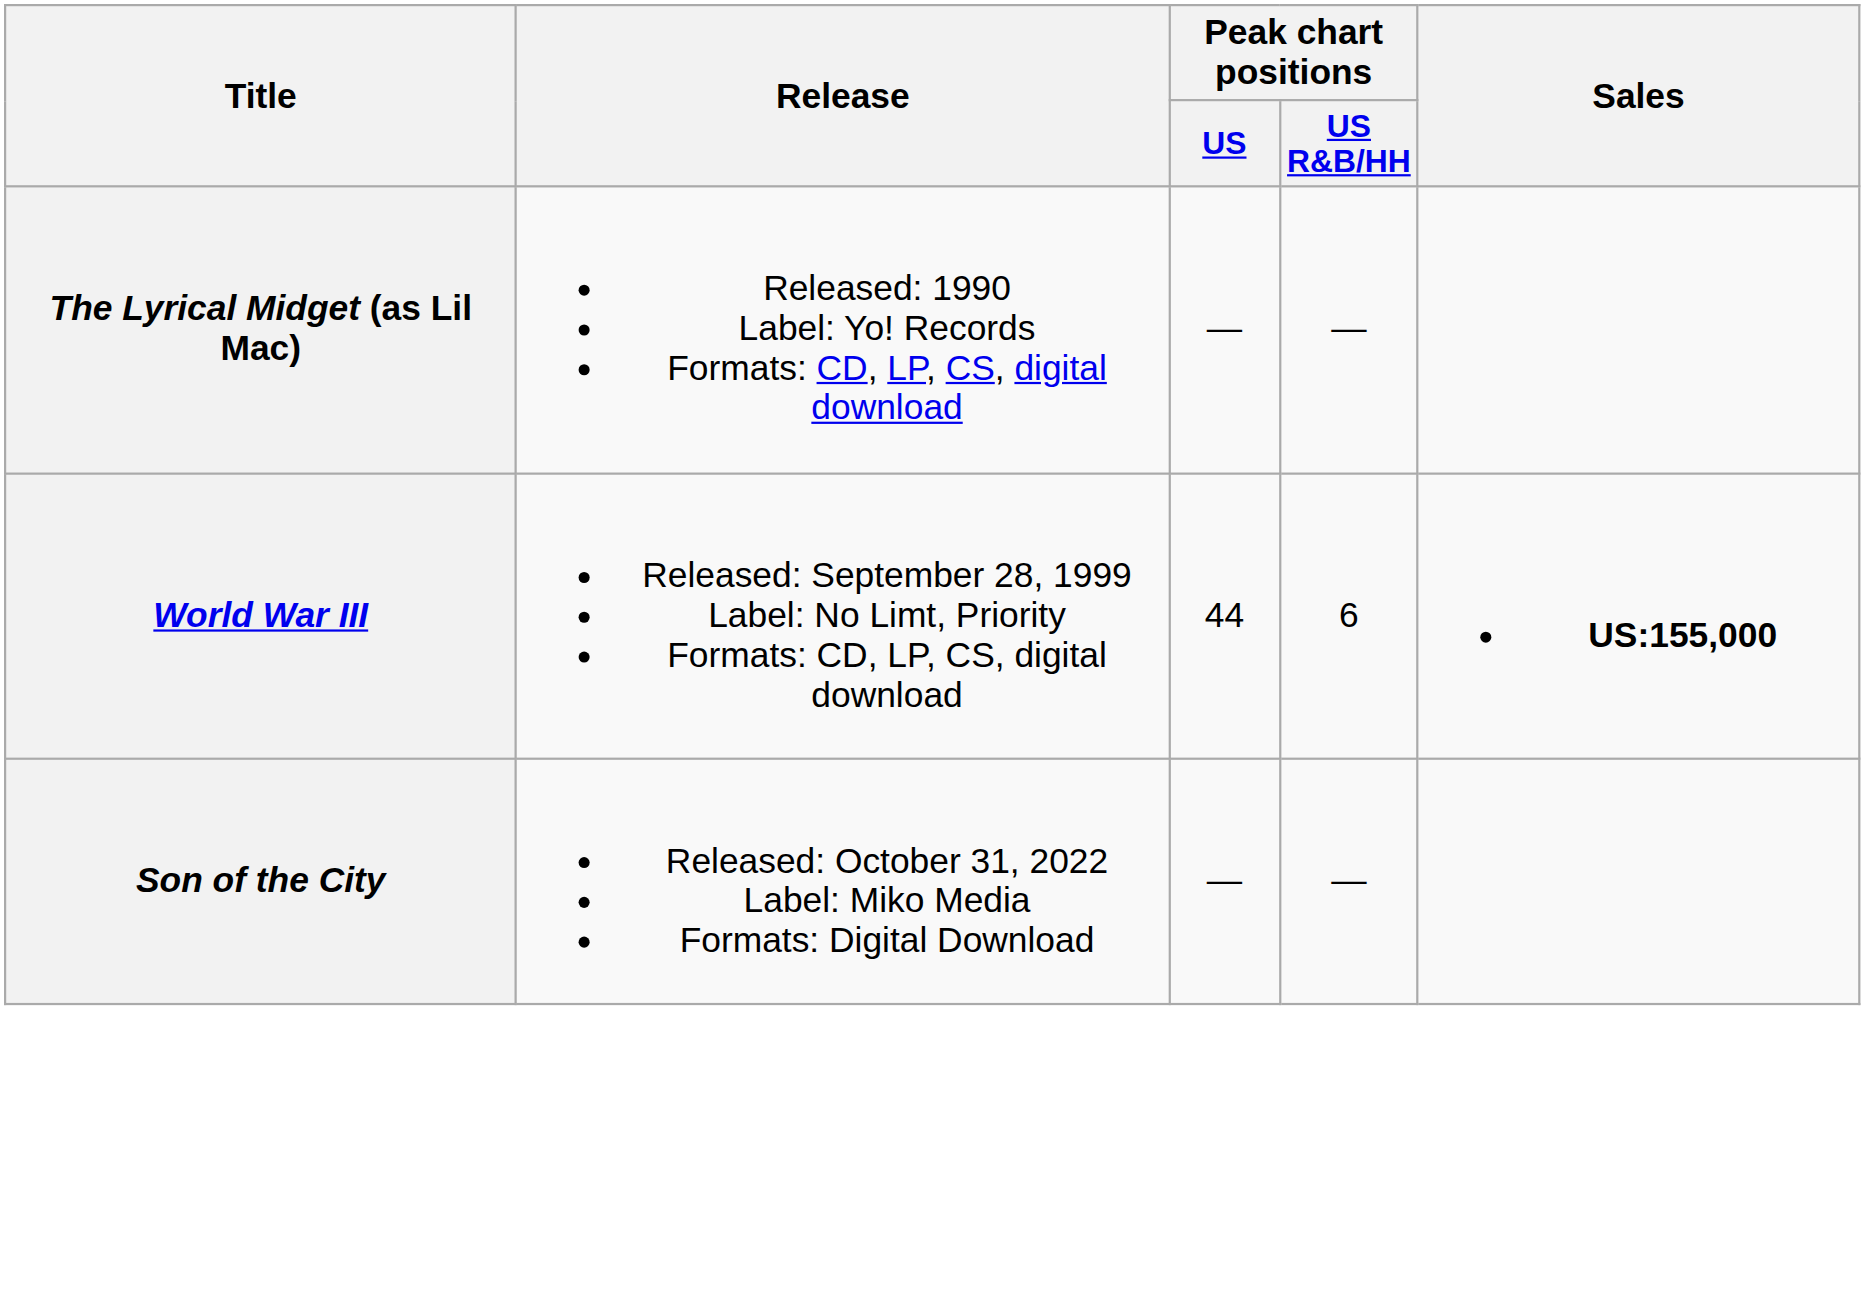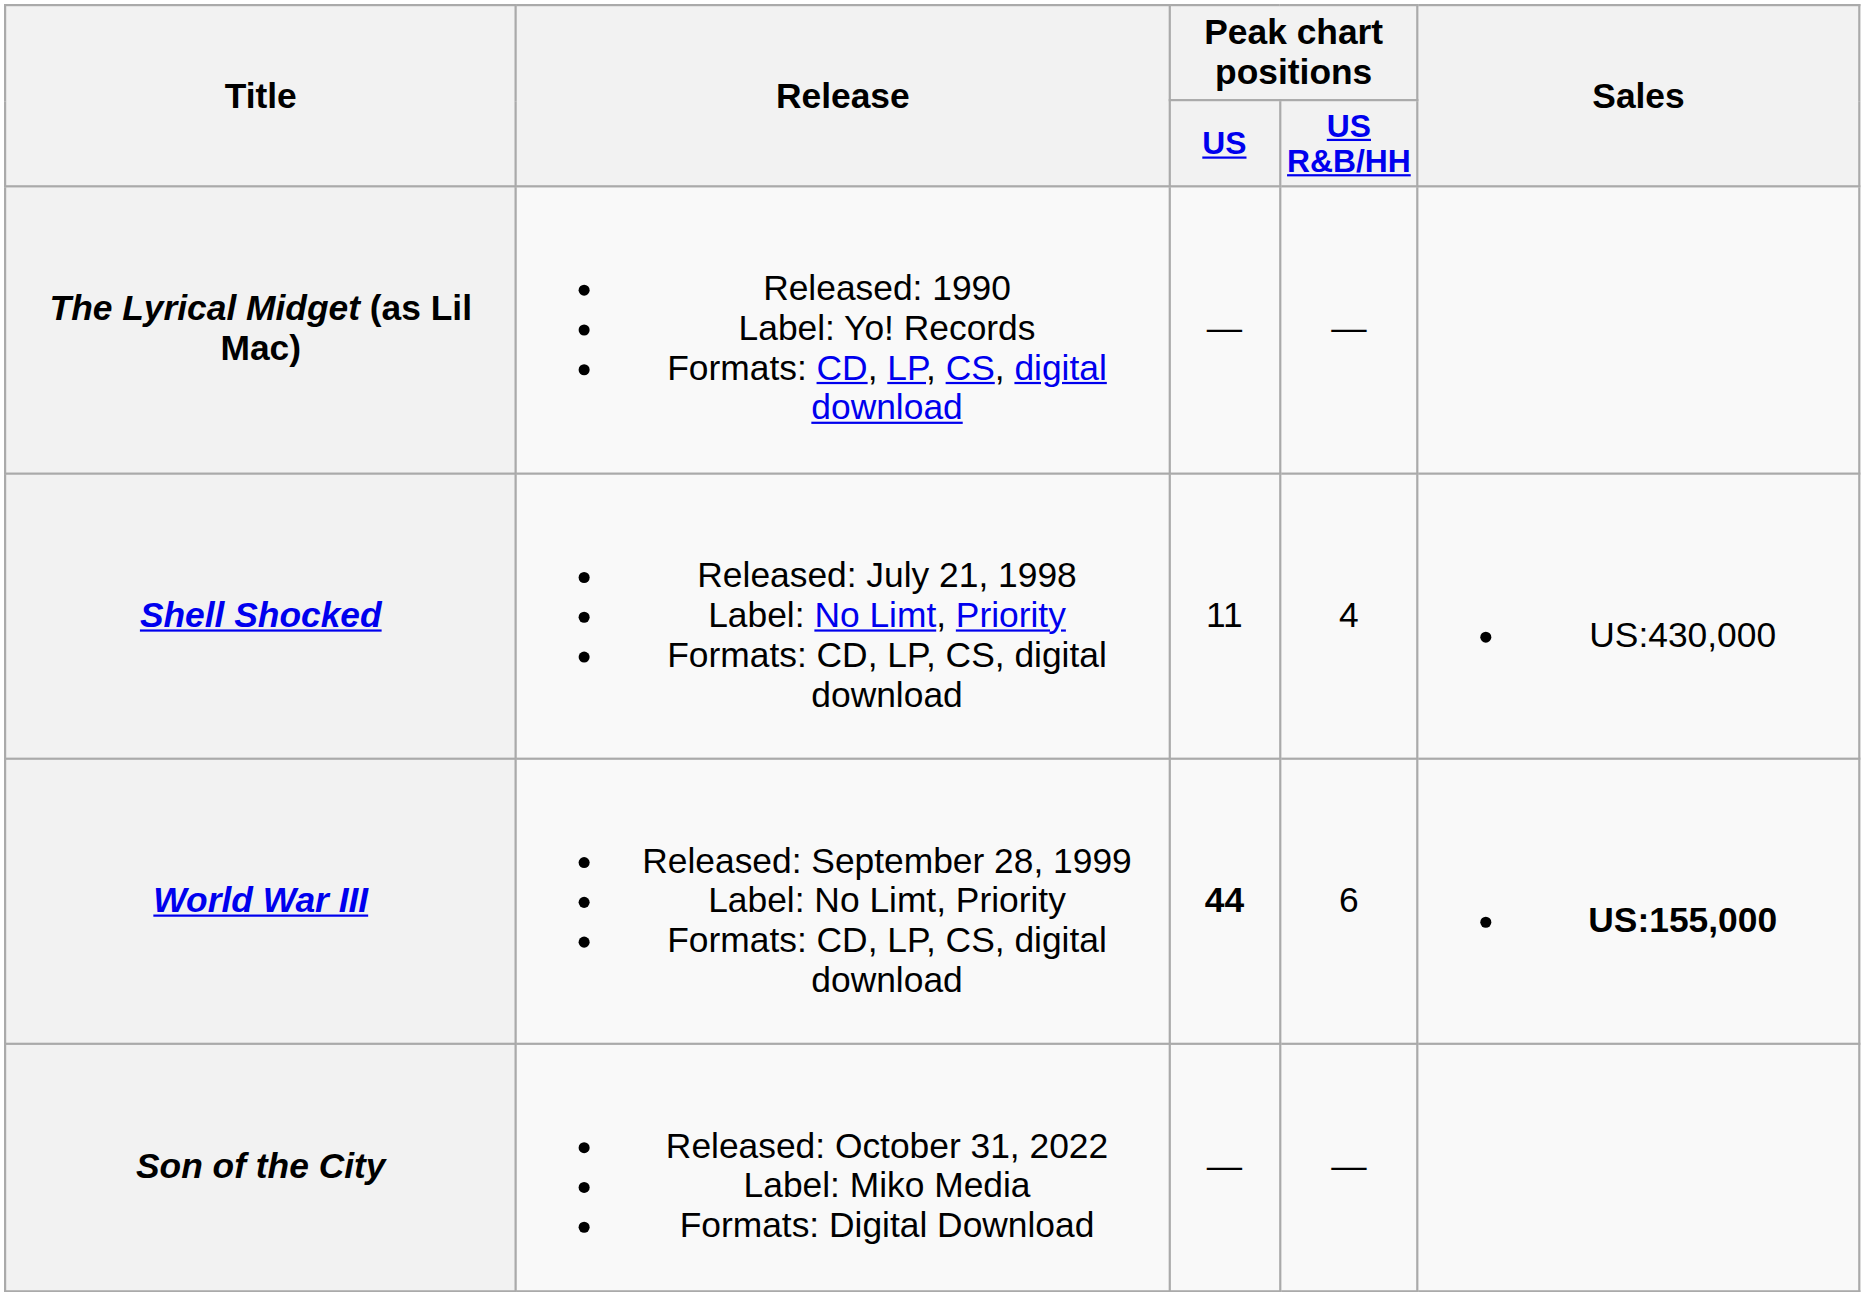+ row: Shell Shocked | Released: July 21, 1998 Label: No Limt, Priority Formats: CD, LP, CS, digital download | 11 | 4 | US:430,000
World War III | Peak chart positions / US: normal -> bold
